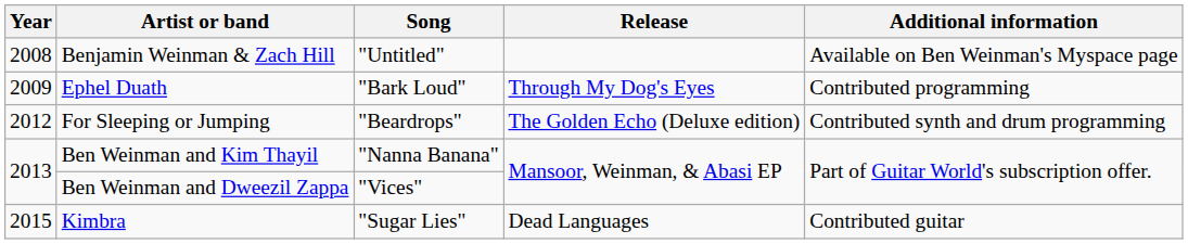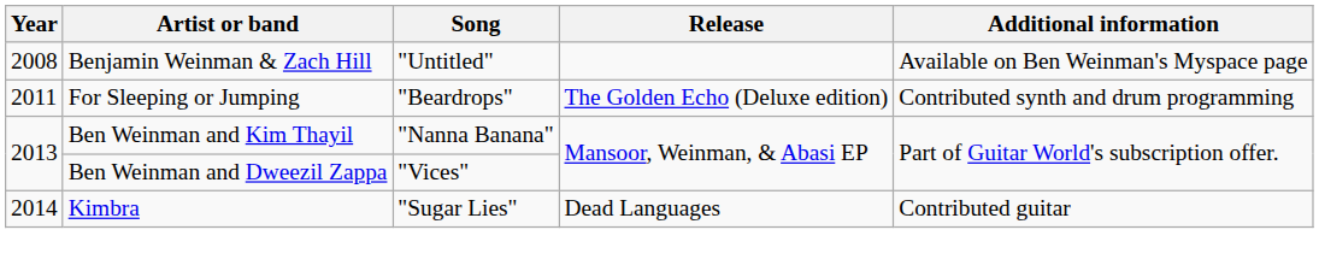- row: 2009 | Ephel Duath | "Bark Loud" | Through My Dog's Eyes | Contributed programming
For Sleeping or Jumping | Year: 2012 -> 2011
Kimbra | Year: 2015 -> 2014
